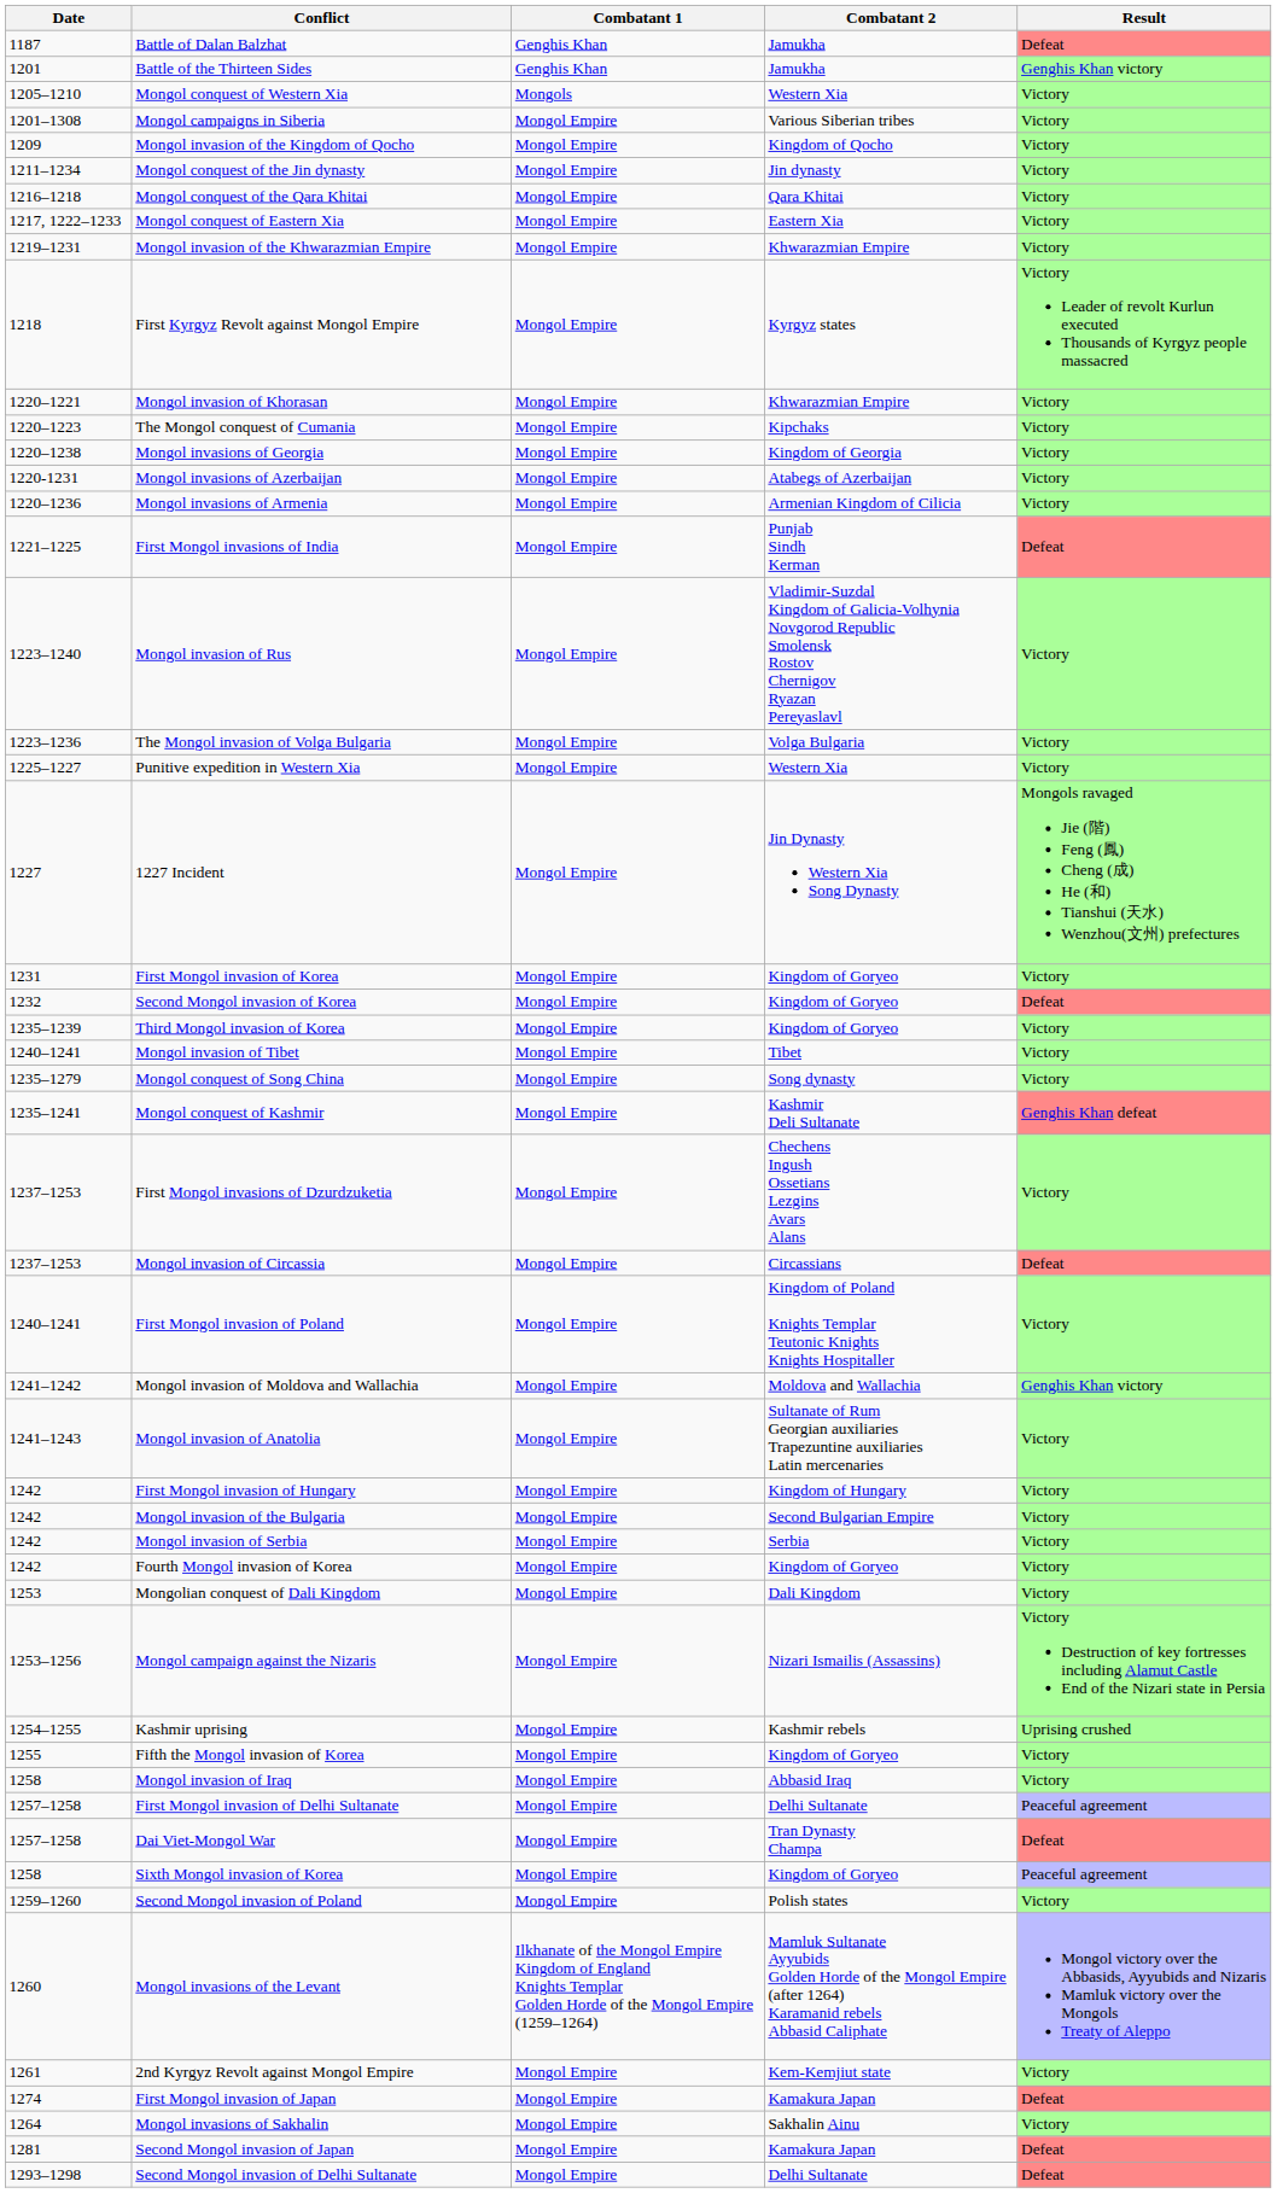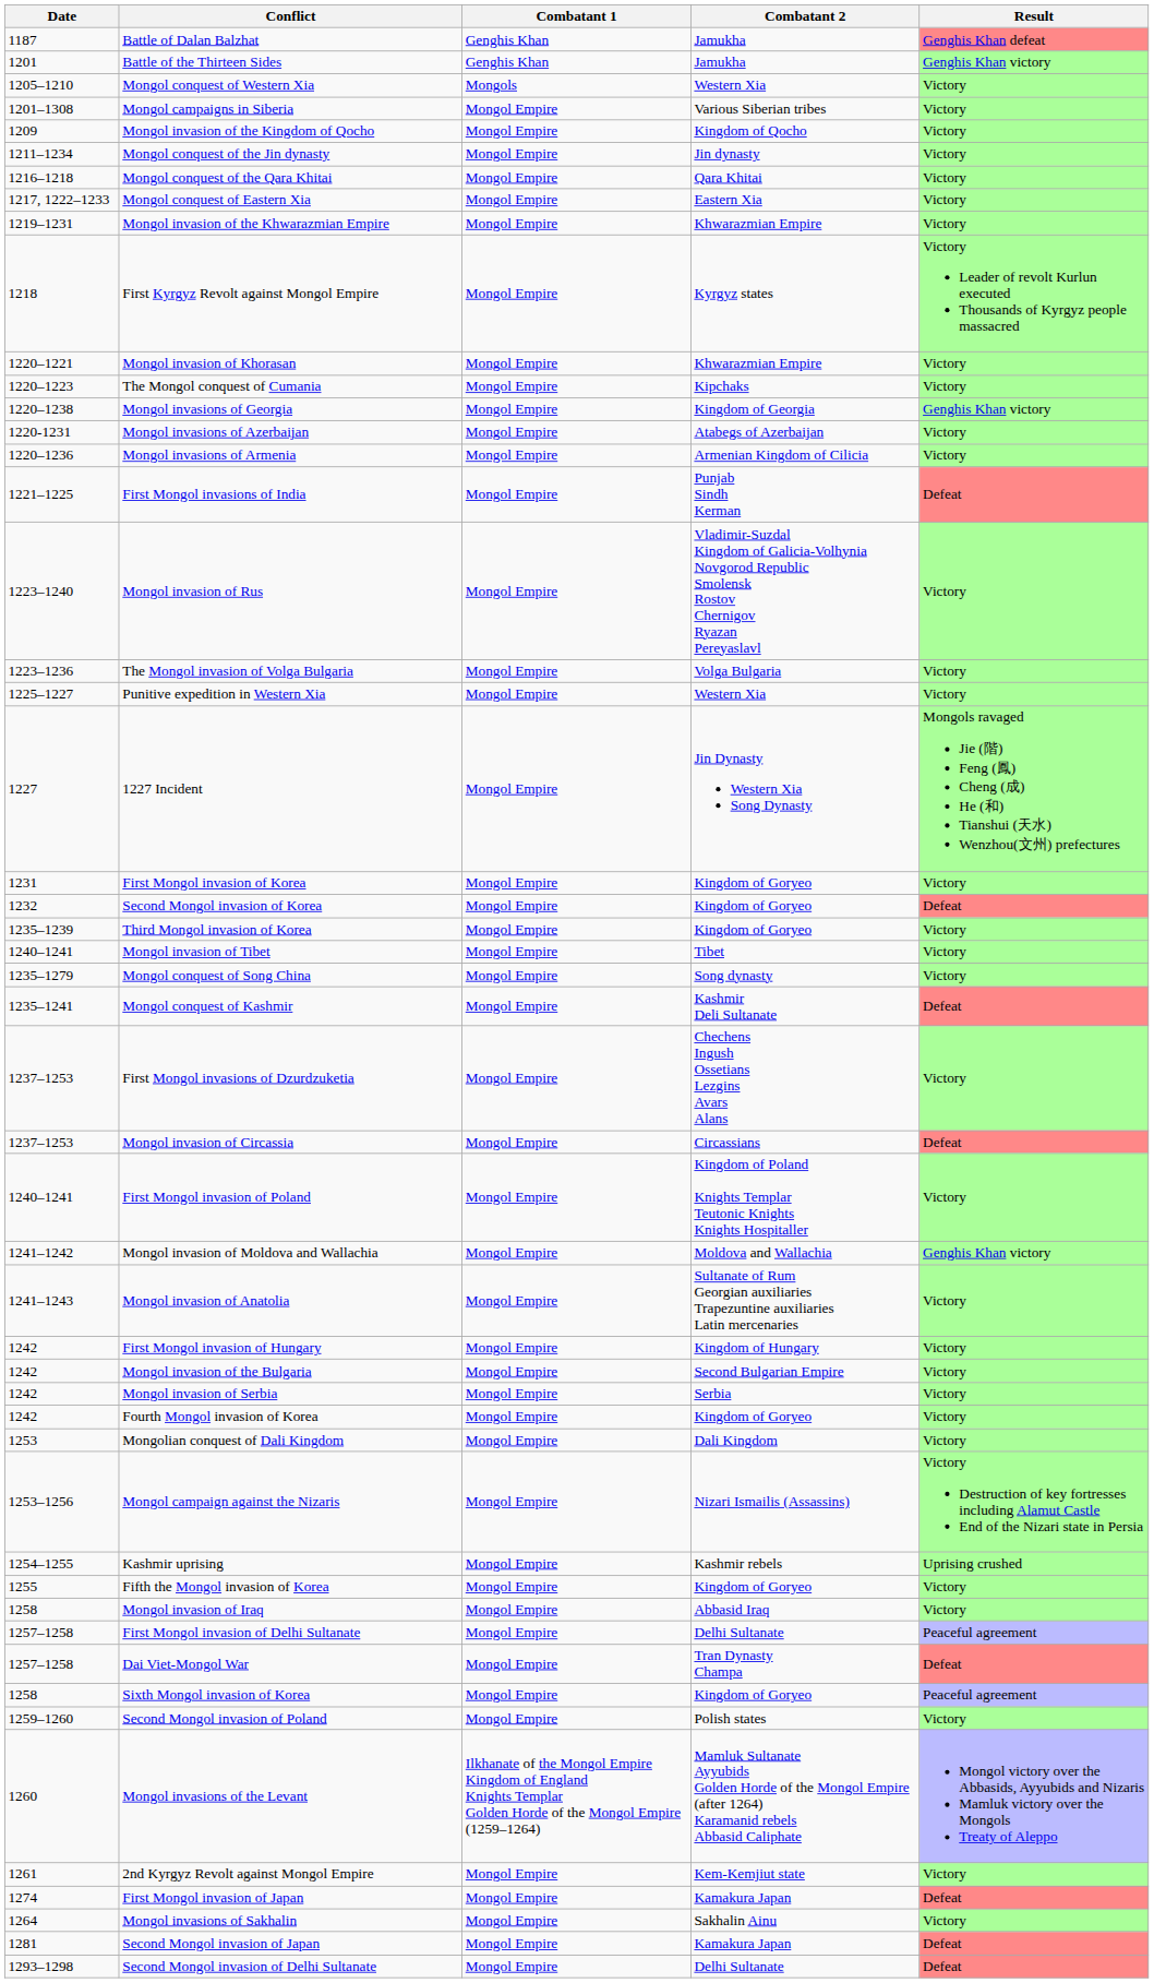Battle of Dalan Balzhat | Result: Defeat -> Genghis Khan defeat
Mongol invasions of Georgia | Result: Victory -> Genghis Khan victory
Mongol conquest of Kashmir | Result: Genghis Khan defeat -> Defeat
